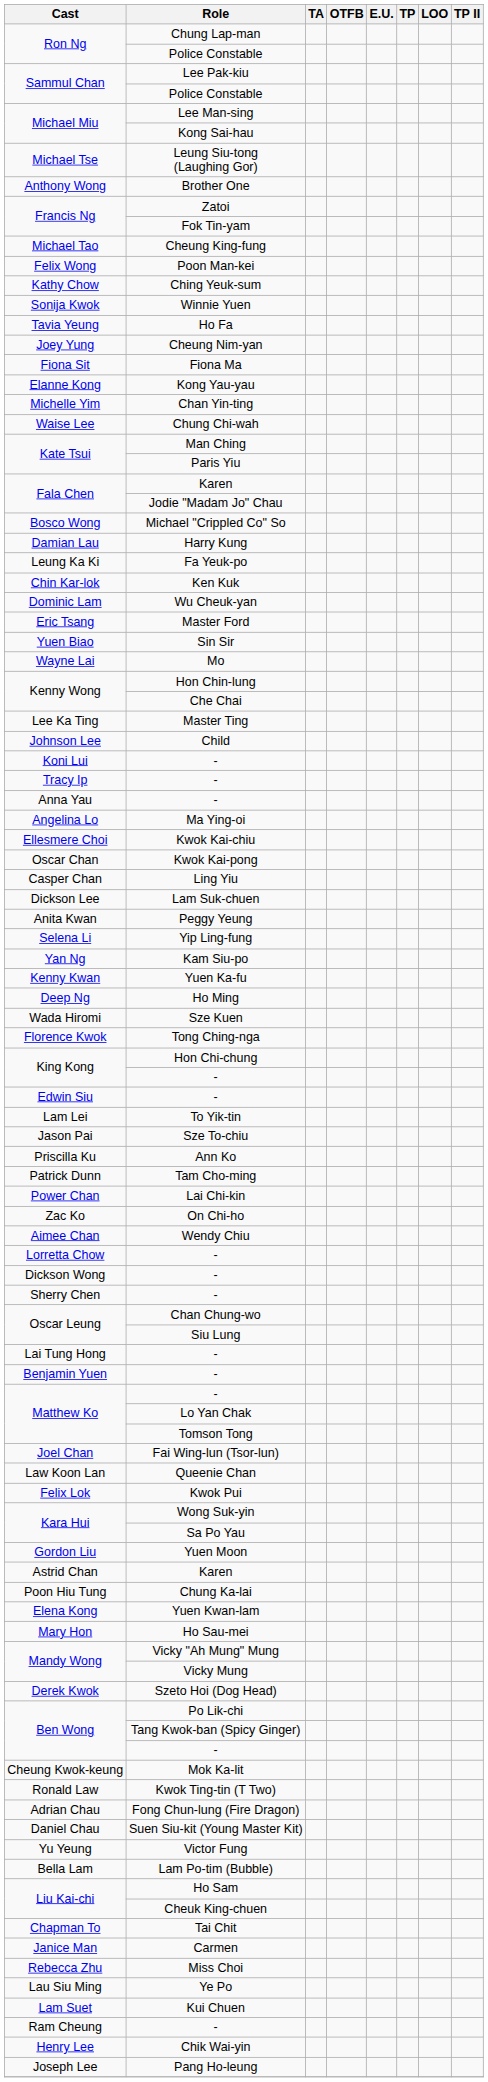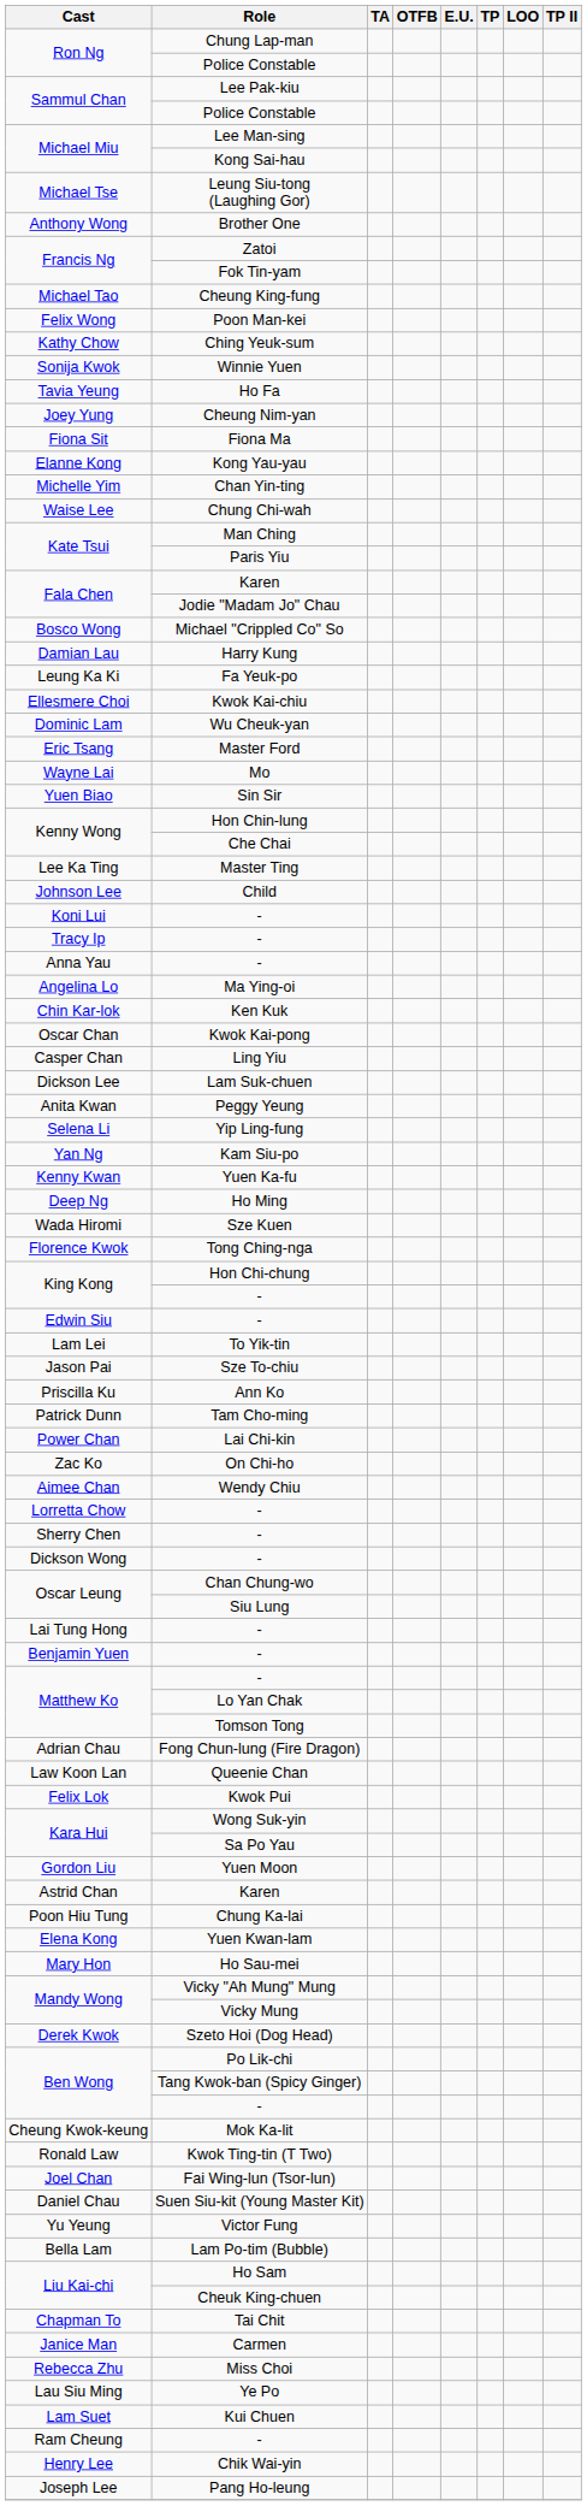rows swapped: Ken Kuk <-> Kwok Kai-chiu
rows swapped: Sin Sir <-> Mo
rows swapped: Sherry Chen / - <-> Dickson Wong / -
rows swapped: Fai Wing-lun (Tsor-lun) <-> Fong Chun-lung (Fire Dragon)
